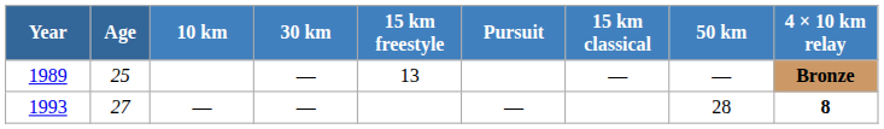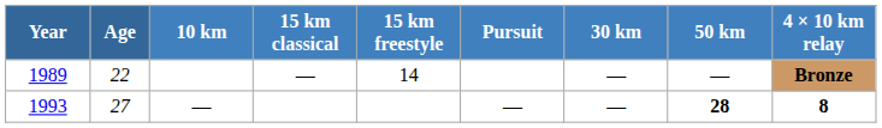columns swapped: 15 km classical <-> 30 km
1989 | Age: 25 -> 22
1989 | 15 km freestyle: 13 -> 14
1993 | 50 km: normal -> bold
